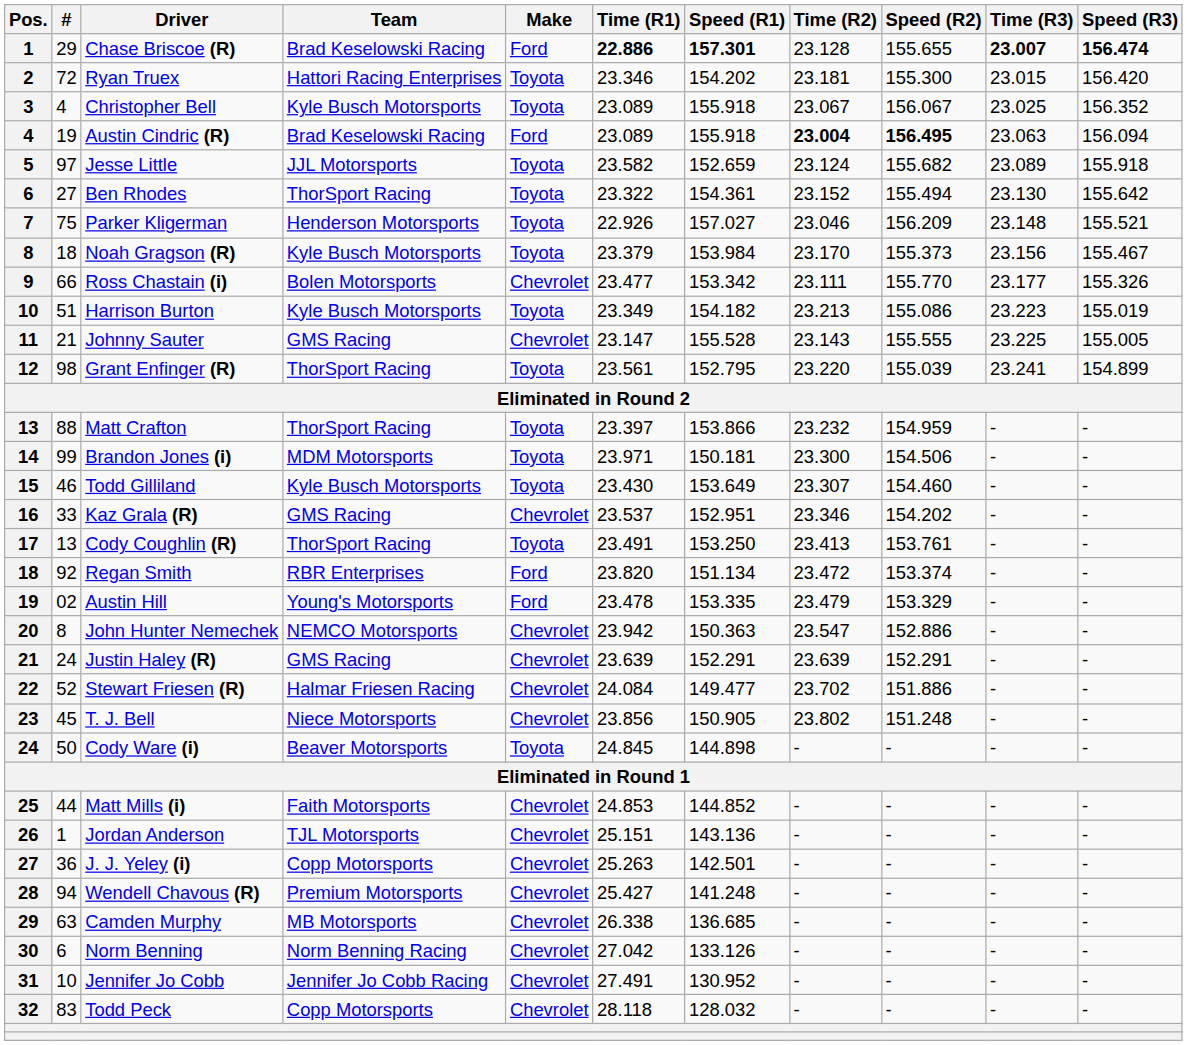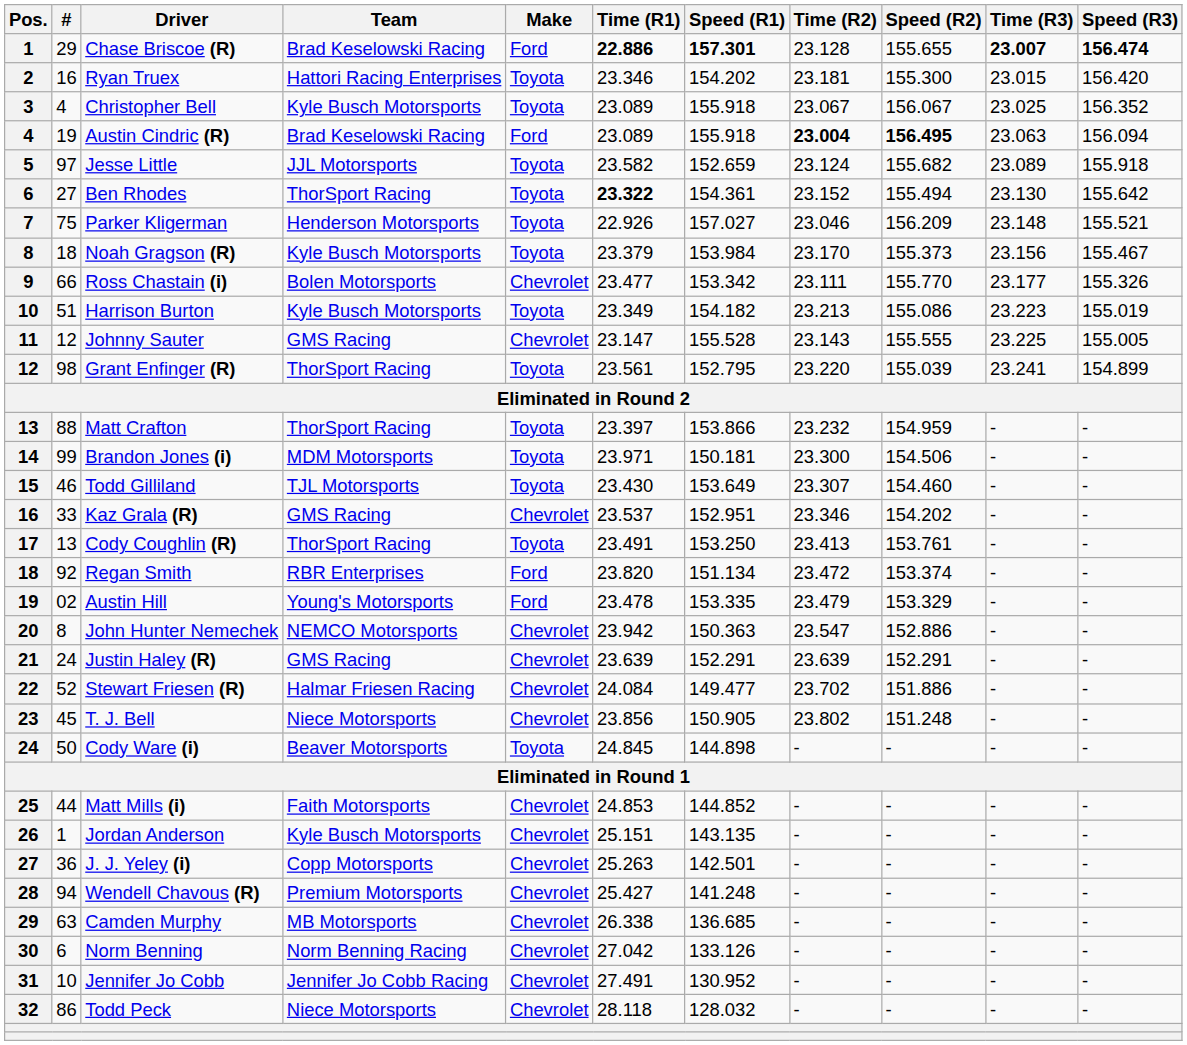Ryan Truex | #: 72 -> 16
Ben Rhodes | Time (R1): normal -> bold
Johnny Sauter | #: 21 -> 12
Todd Gilliland | Team: Kyle Busch Motorsports -> TJL Motorsports
Jordan Anderson | Team: TJL Motorsports -> Kyle Busch Motorsports
Jordan Anderson | Speed (R1): 143.136 -> 143.135
Todd Peck | #: 83 -> 86
Todd Peck | Team: Copp Motorsports -> Niece Motorsports
